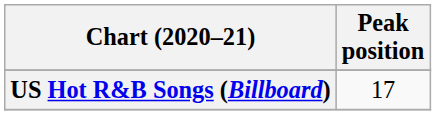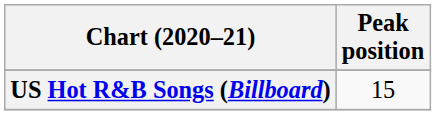US Hot R&B Songs (Billboard) | Peak position: 17 -> 15
